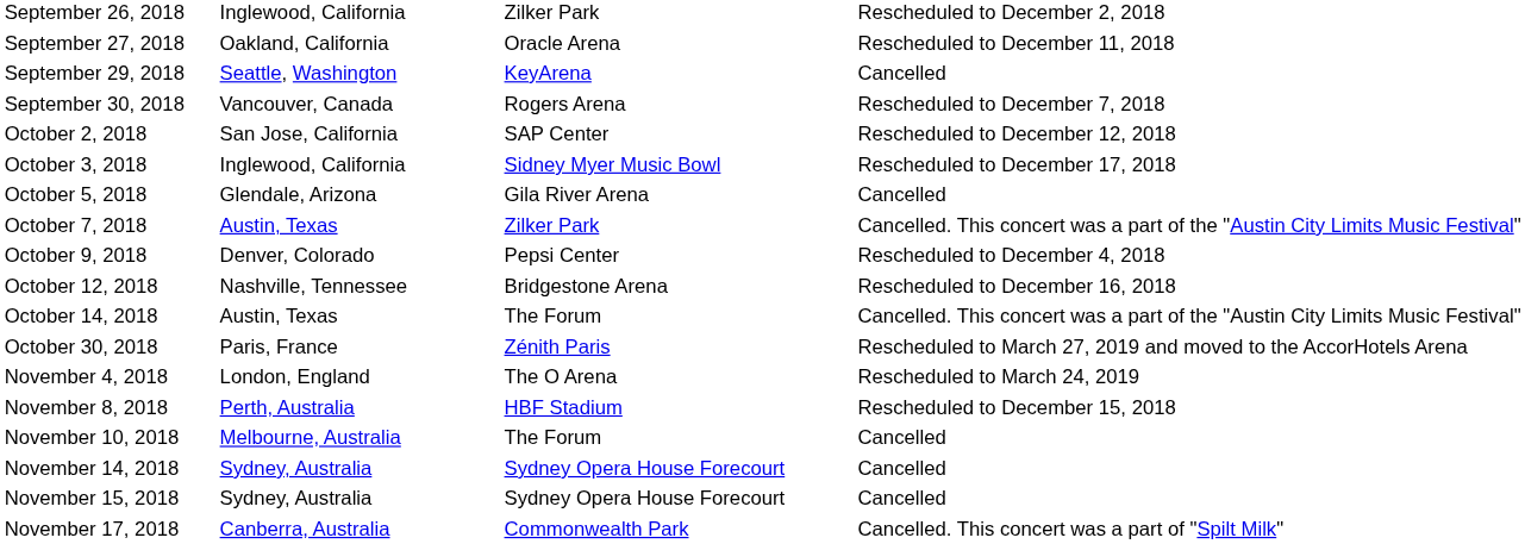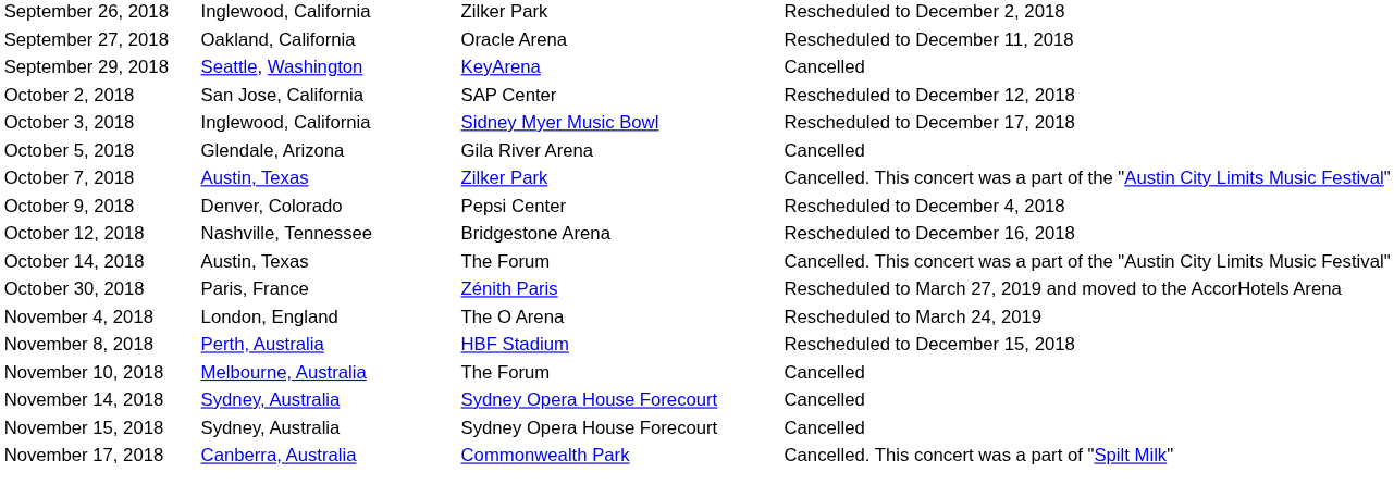- row: September 30, 2018 | Vancouver, Canada | Rogers Arena | Rescheduled to December 7, 2018
